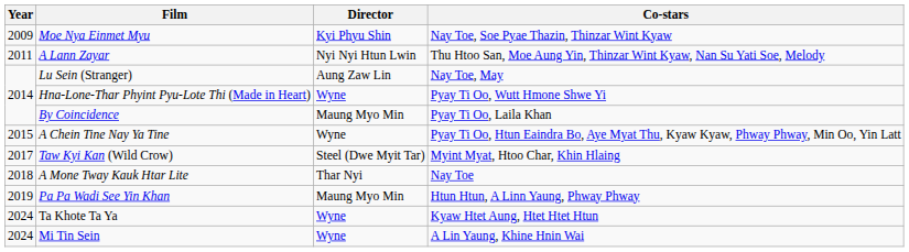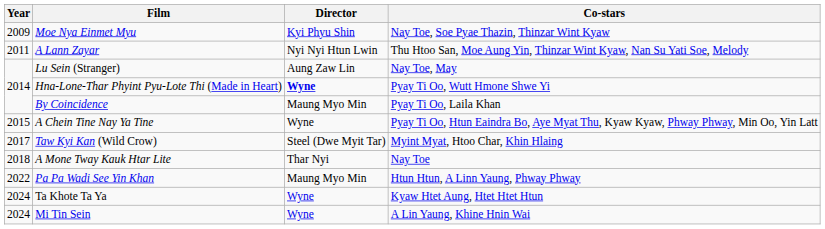Hna-Lone-Thar Phyint Pyu-Lote Thi (Made in Heart) | Director: normal -> bold
Pa Pa Wadi See Yin Khan | Year: 2019 -> 2022
